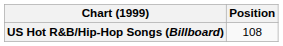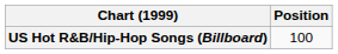US Hot R&B/Hip-Hop Songs (Billboard) | Position: 108 -> 100
